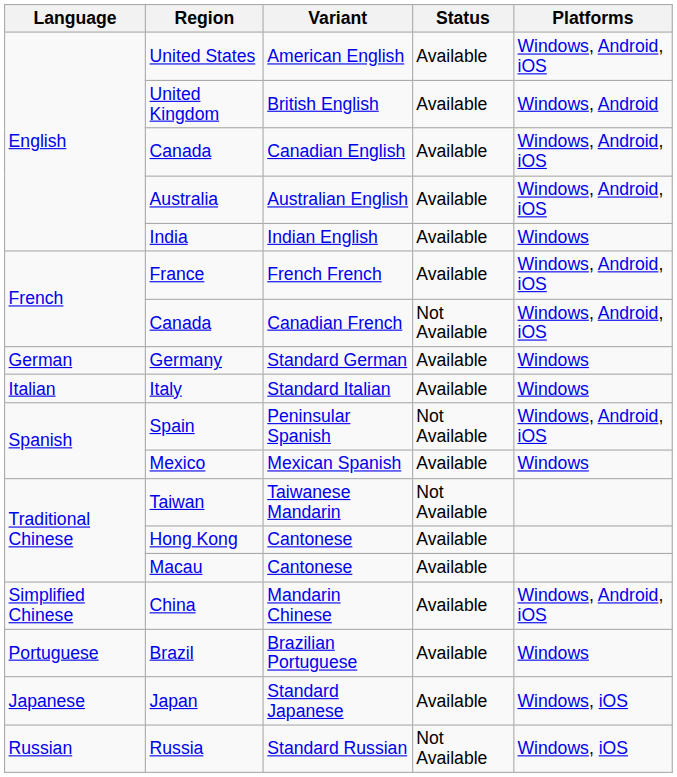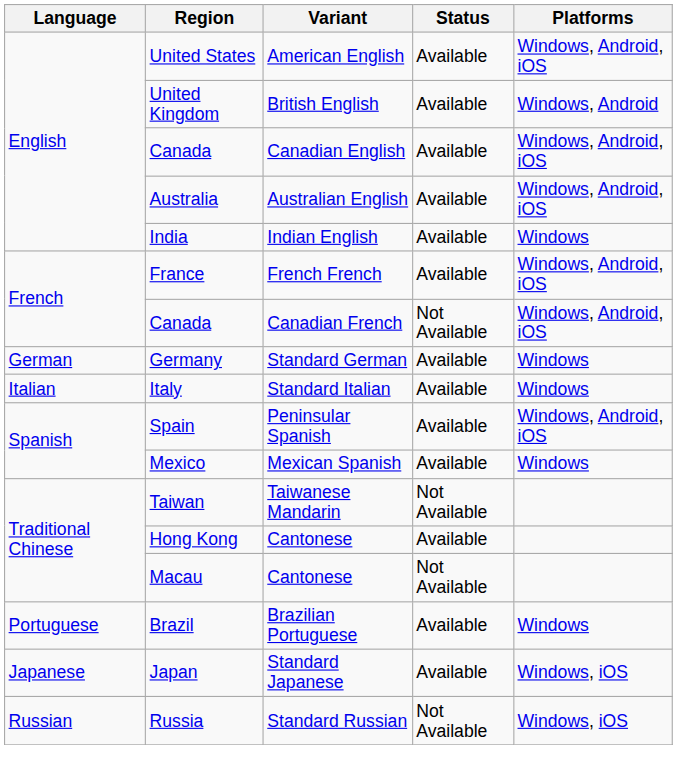Spain | Status: Not Available -> Available
Macau | Status: Available -> Not Available
- row: Simplified Chinese | China | Mandarin Chinese | Available | Windows, Android, iOS
